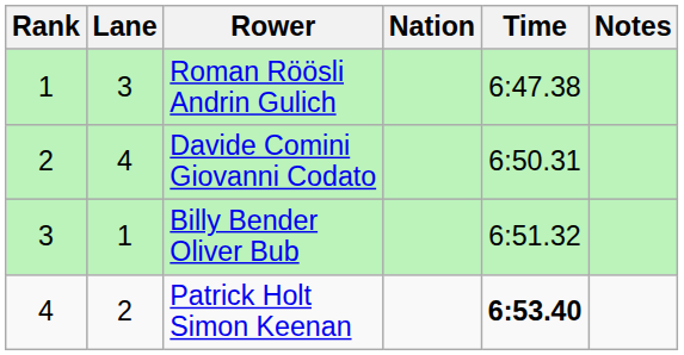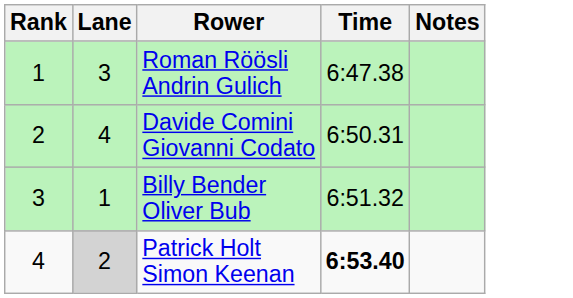- column: Nation
Patrick Holt Simon Keenan | Lane: no background -> lightgrey background
